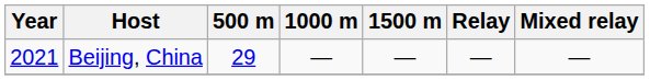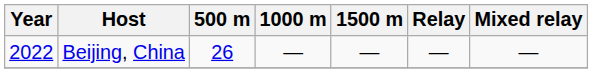Beijing, China | Year: 2021 -> 2022
Beijing, China | 500 m: 29 -> 26
